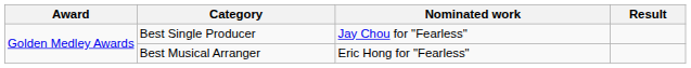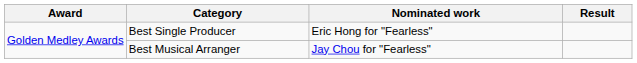Best Single Producer | Nominated work: Jay Chou for "Fearless" -> Eric Hong for "Fearless"
Best Musical Arranger | Nominated work: Eric Hong for "Fearless" -> Jay Chou for "Fearless"
